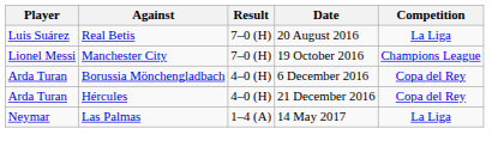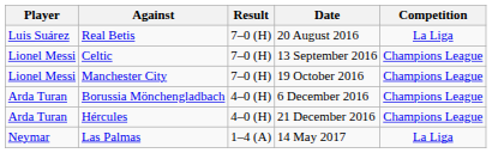+ row: Lionel Messi | Celtic | 7–0 (H) | 13 September 2016 | Champions League
Borussia Mönchengladbach | Competition: Copa del Rey -> Champions League
Hércules | Competition: Copa del Rey -> Champions League
